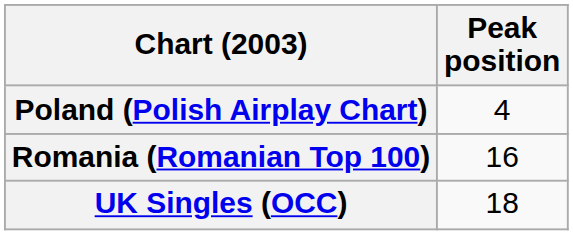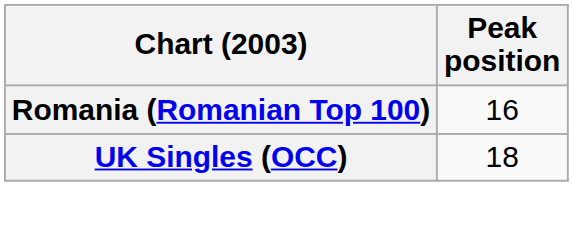- row: Poland (Polish Airplay Chart) | 4
